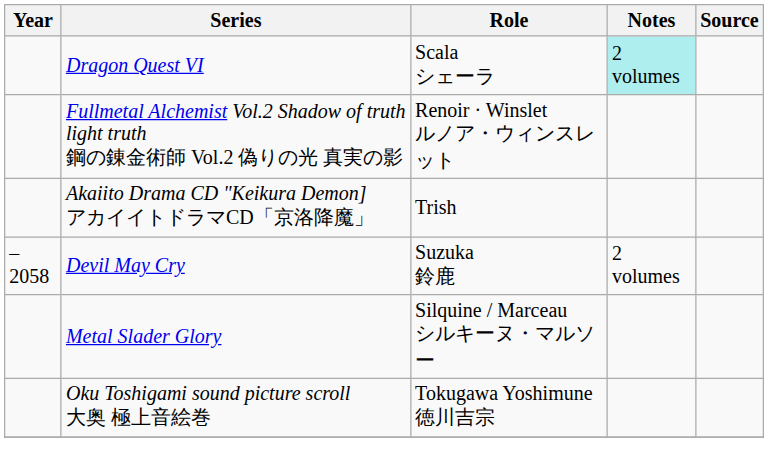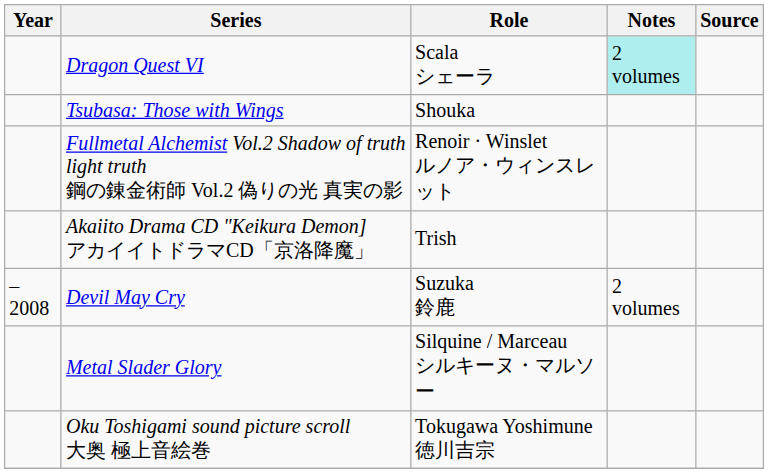+ row: Tsubasa: Those with Wings | Shouka
Devil May Cry | Year: –2058 -> –2008
